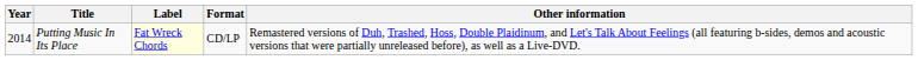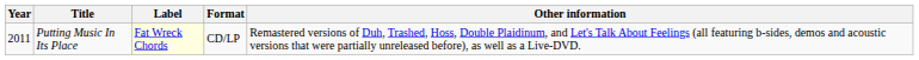Putting Music In Its Place | Year: 2014 -> 2011
